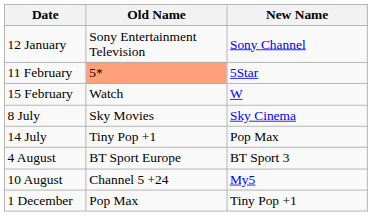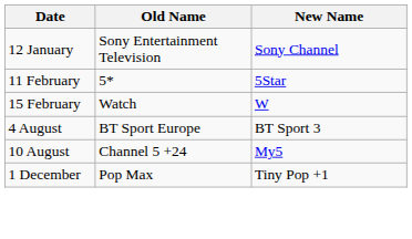11 February | Old Name: lightsalmon background -> no background
- row: 8 July | Sky Movies | Sky Cinema
- row: 14 July | Tiny Pop +1 | Pop Max
